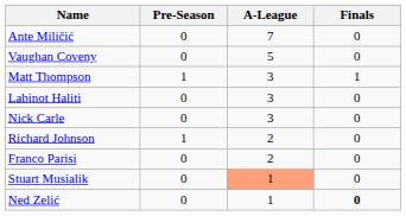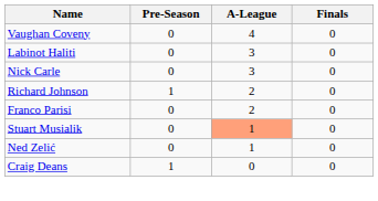- row: Ante Miličić | 0 | 7 | 0
Vaughan Coveny | A-League: 5 -> 4
- row: Matt Thompson | 1 | 3 | 1
Ned Zelić | Finals: bold -> normal
+ row: Craig Deans | 1 | 0 | 0
